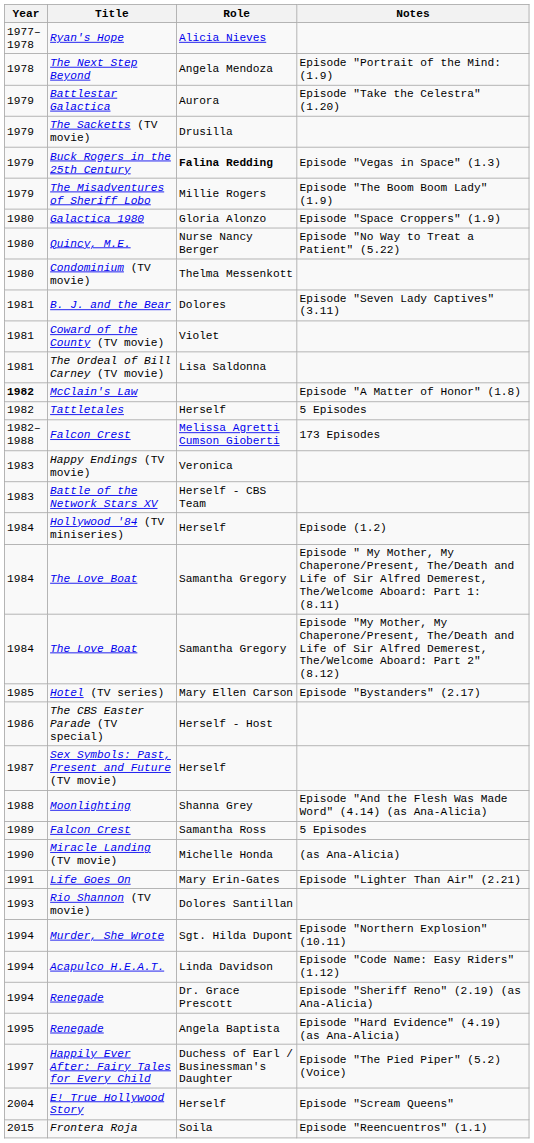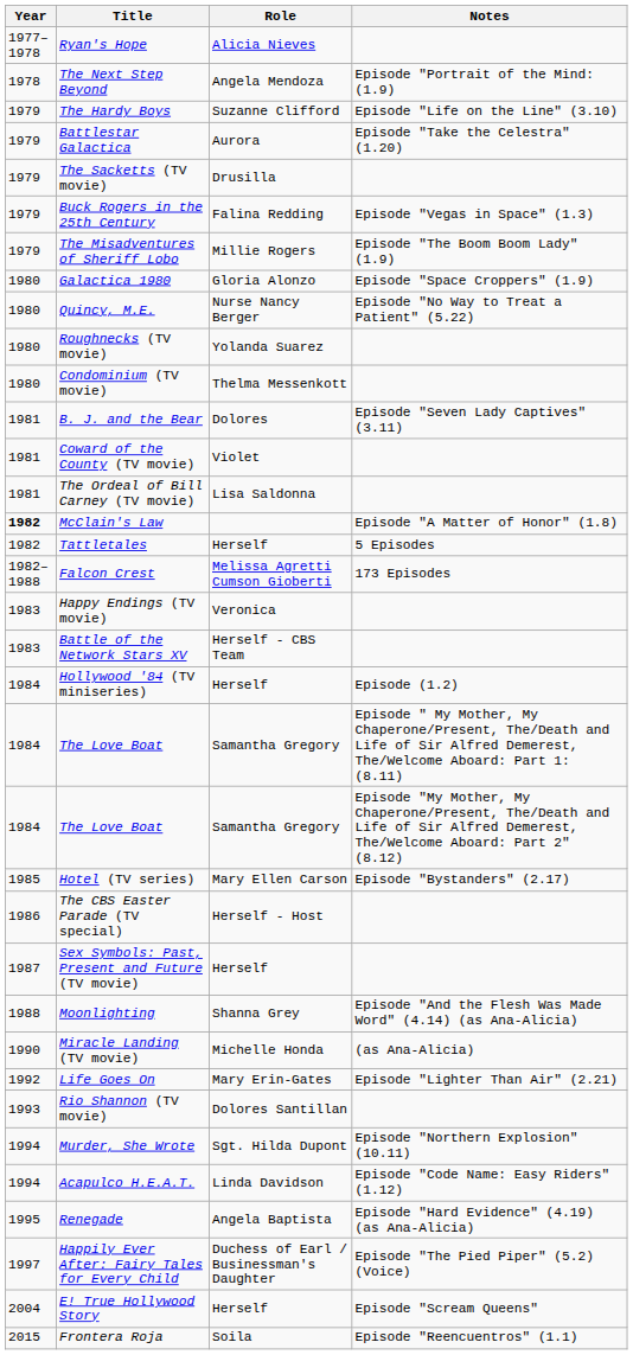+ row: 1979 | The Hardy Boys | Suzanne Clifford | Episode "Life on the Line" (3.10)
Buck Rogers in the 25th Century | Role: bold -> normal
+ row: 1980 | Roughnecks (TV movie) | Yolanda Suarez
- row: 1989 | Falcon Crest | Samantha Ross | 5 Episodes
Life Goes On | Year: 1991 -> 1992
- row: 1994 | Renegade | Dr. Grace Prescott | Episode "Sheriff Reno" (2.19) (as Ana-Alicia)
